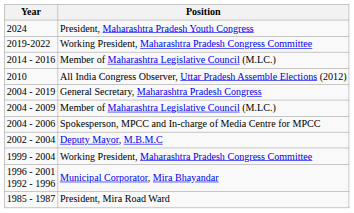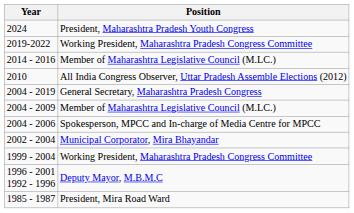2002 - 2004 | Position: Deputy Mayor, M.B.M.C -> Municipal Corporator, Mira Bhayandar
1996 - 2001 1992 - 1996 | Position: Municipal Corporator, Mira Bhayandar -> Deputy Mayor, M.B.M.C
